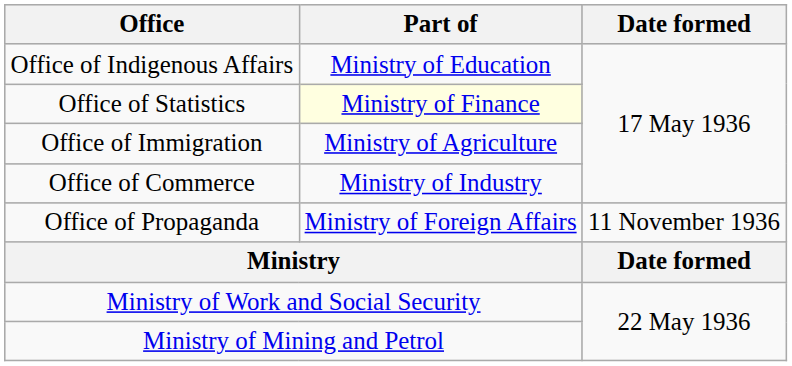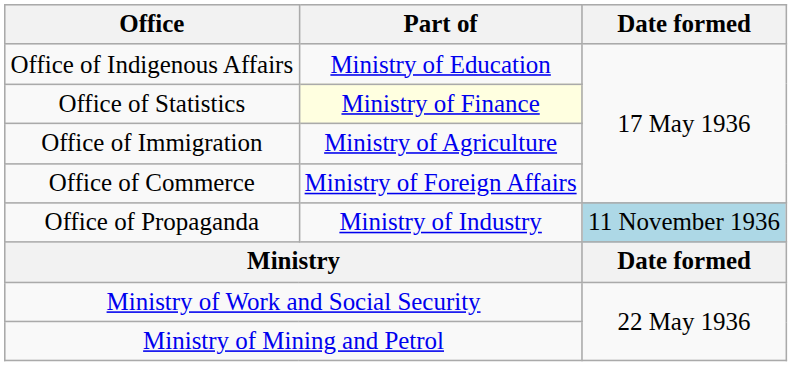Office of Commerce | Part of: Ministry of Industry -> Ministry of Foreign Affairs
Office of Propaganda | Part of: Ministry of Foreign Affairs -> Ministry of Industry
Office of Propaganda | Date formed: no background -> lightblue background
